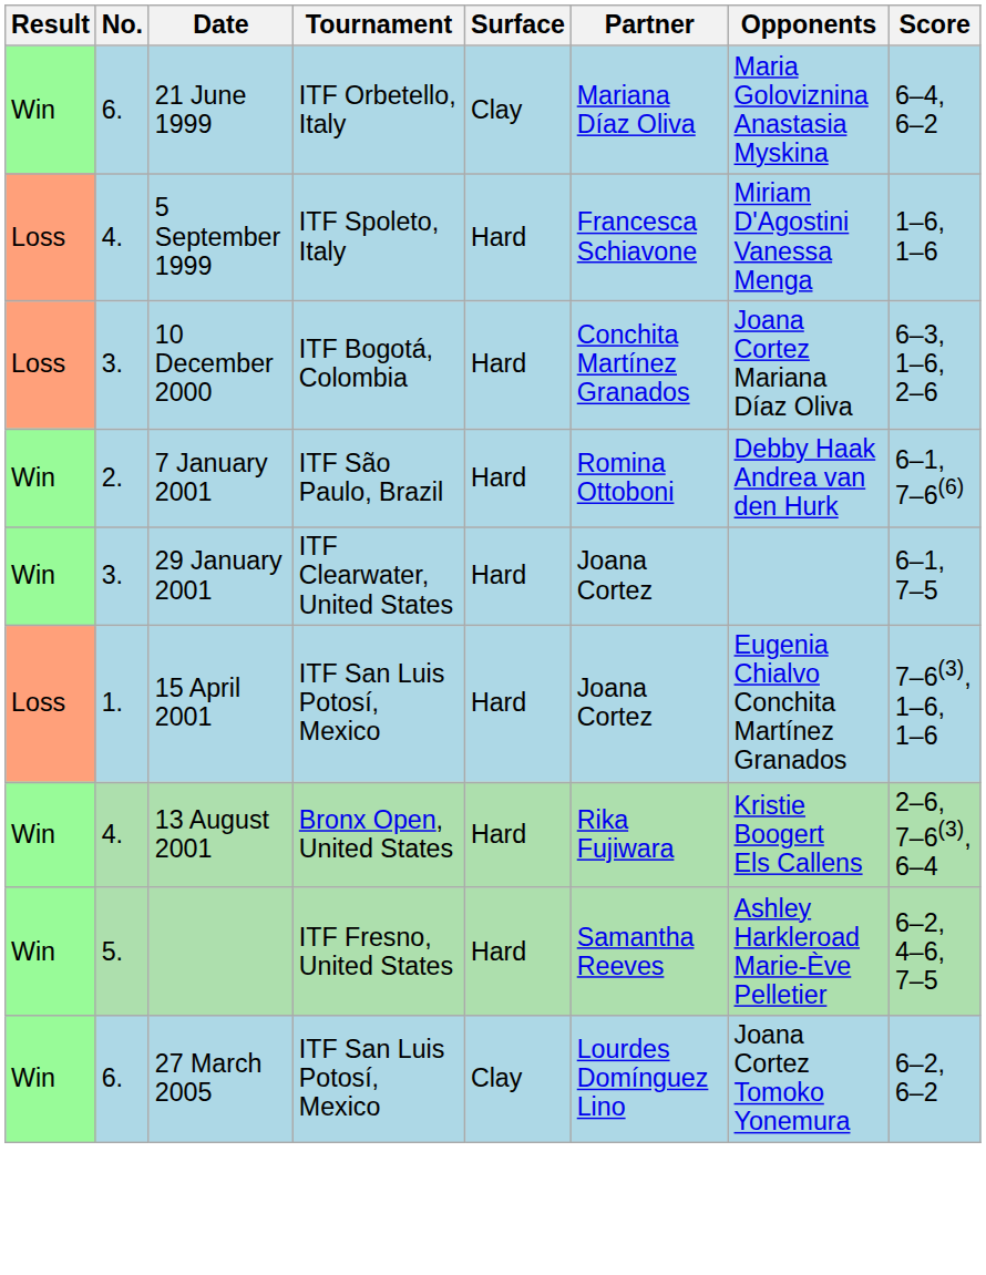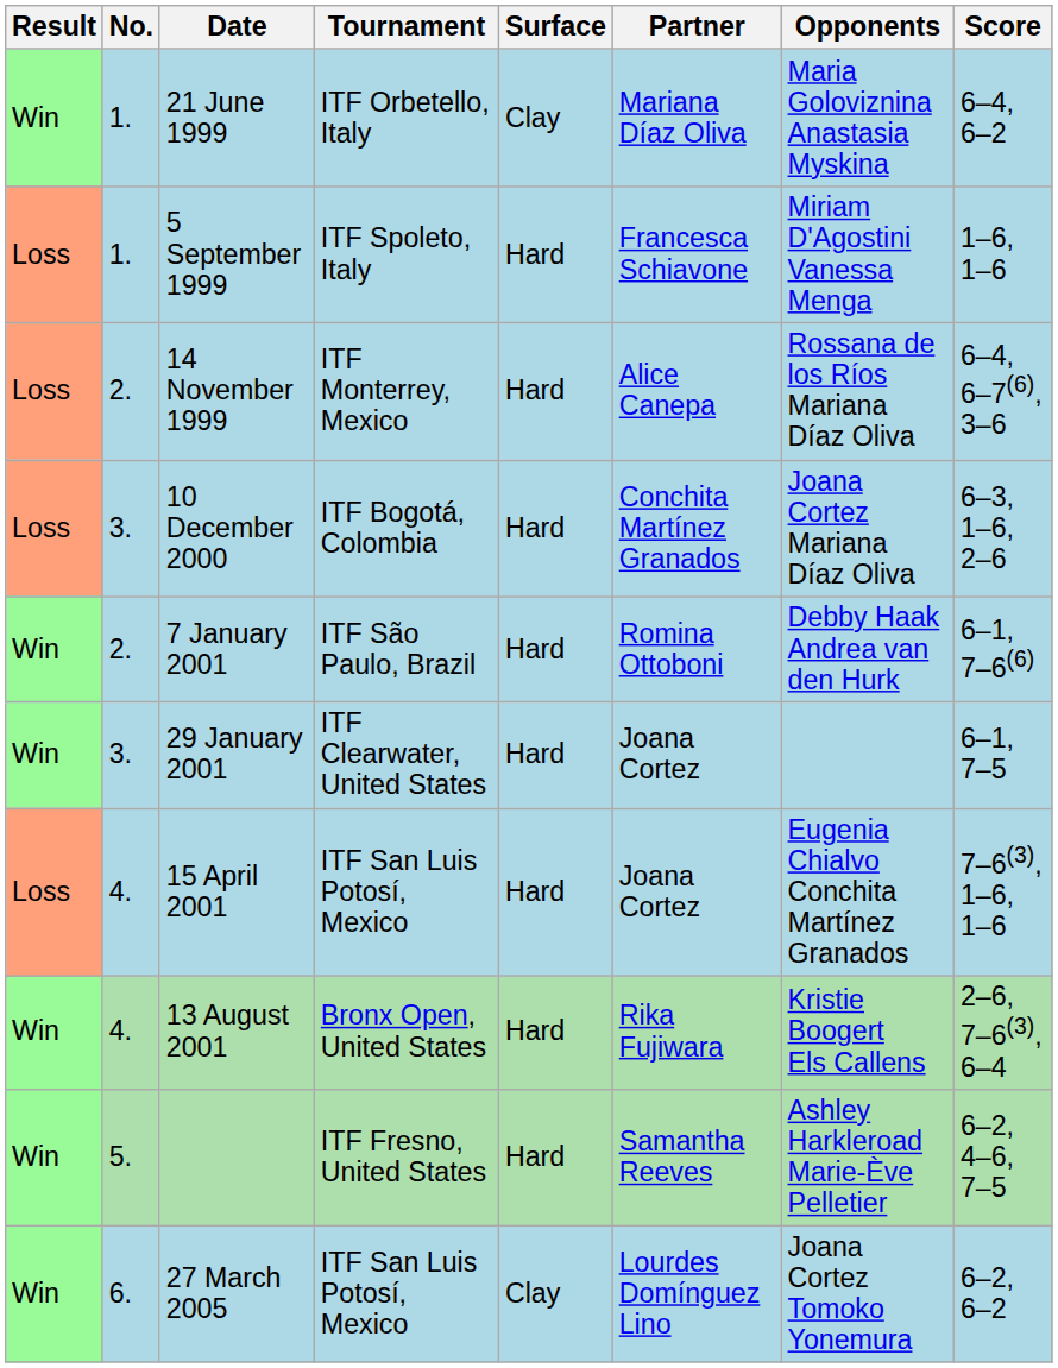21 June 1999 | No.: 6. -> 1.
5 September 1999 | No.: 4. -> 1.
+ row: Loss | 2. | 14 November 1999 | ITF Monterrey, Mexico | Hard | Alice Canepa | Rossana de los Ríos Mariana Díaz Oliva | 6–4, 6–7(6), 3–6
15 April 2001 | No.: 1. -> 4.
